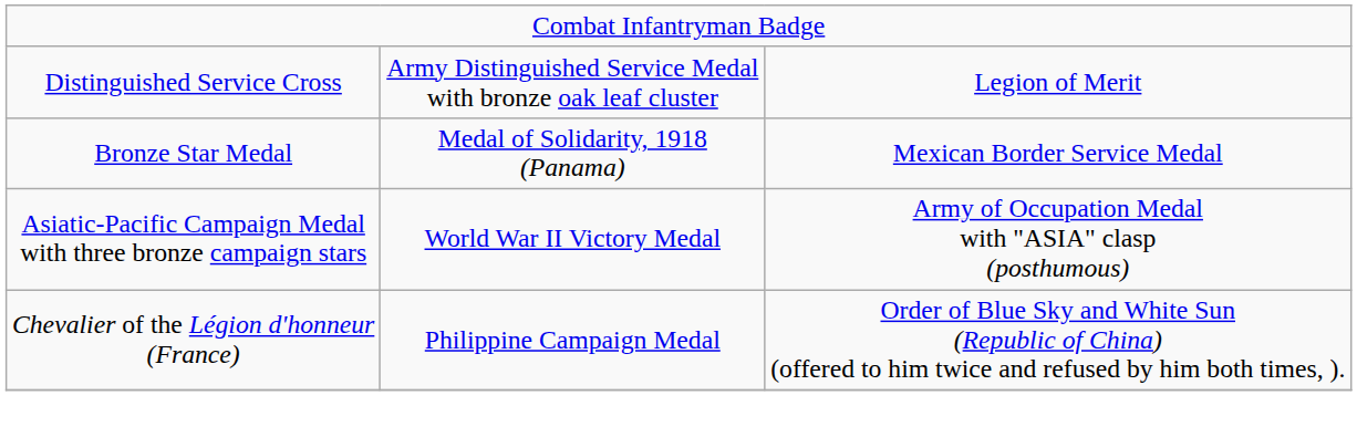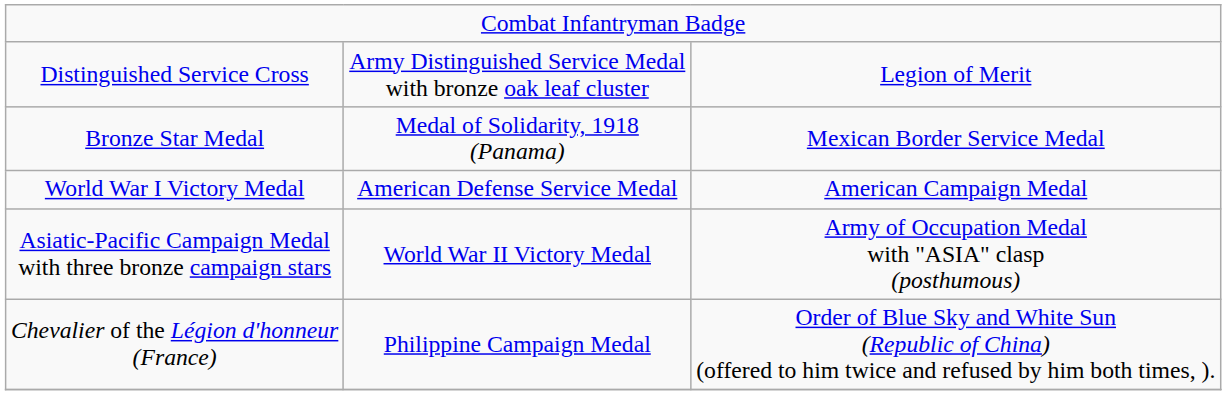+ row: World War I Victory Medal | American Defense Service Medal | American Campaign Medal
